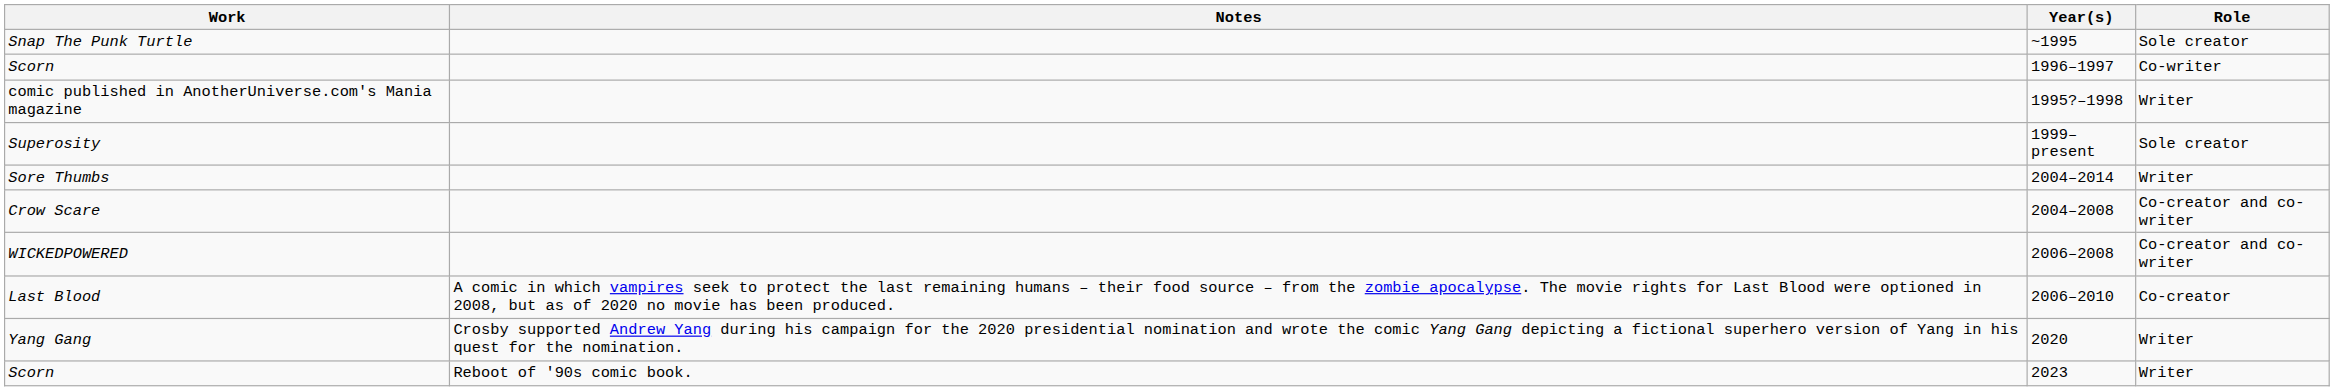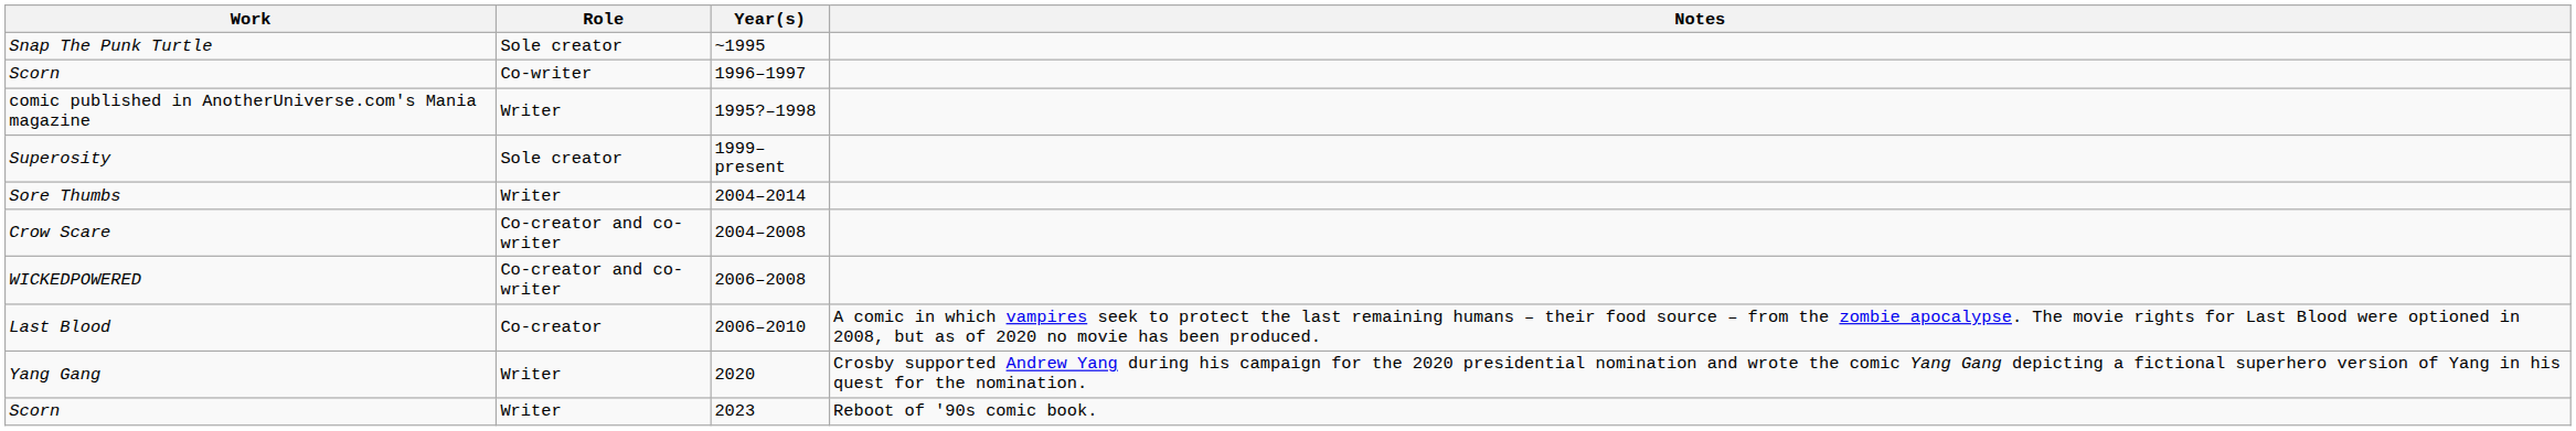columns swapped: Role <-> Notes
